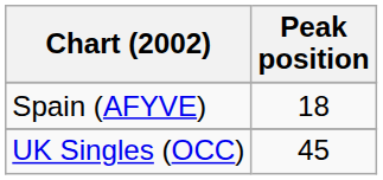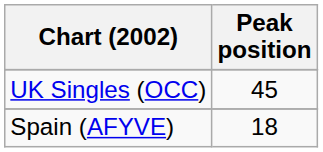rows swapped: Spain (AFYVE) <-> UK Singles (OCC)
